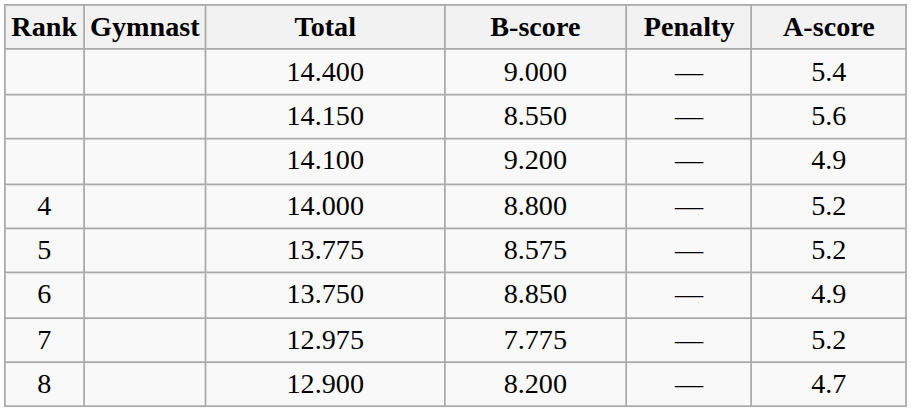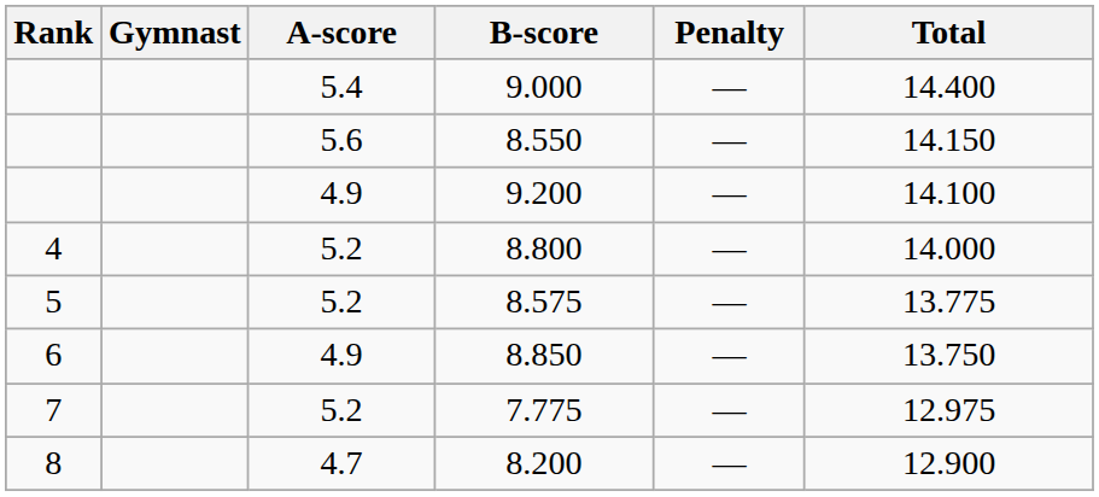columns swapped: A-score <-> Total
